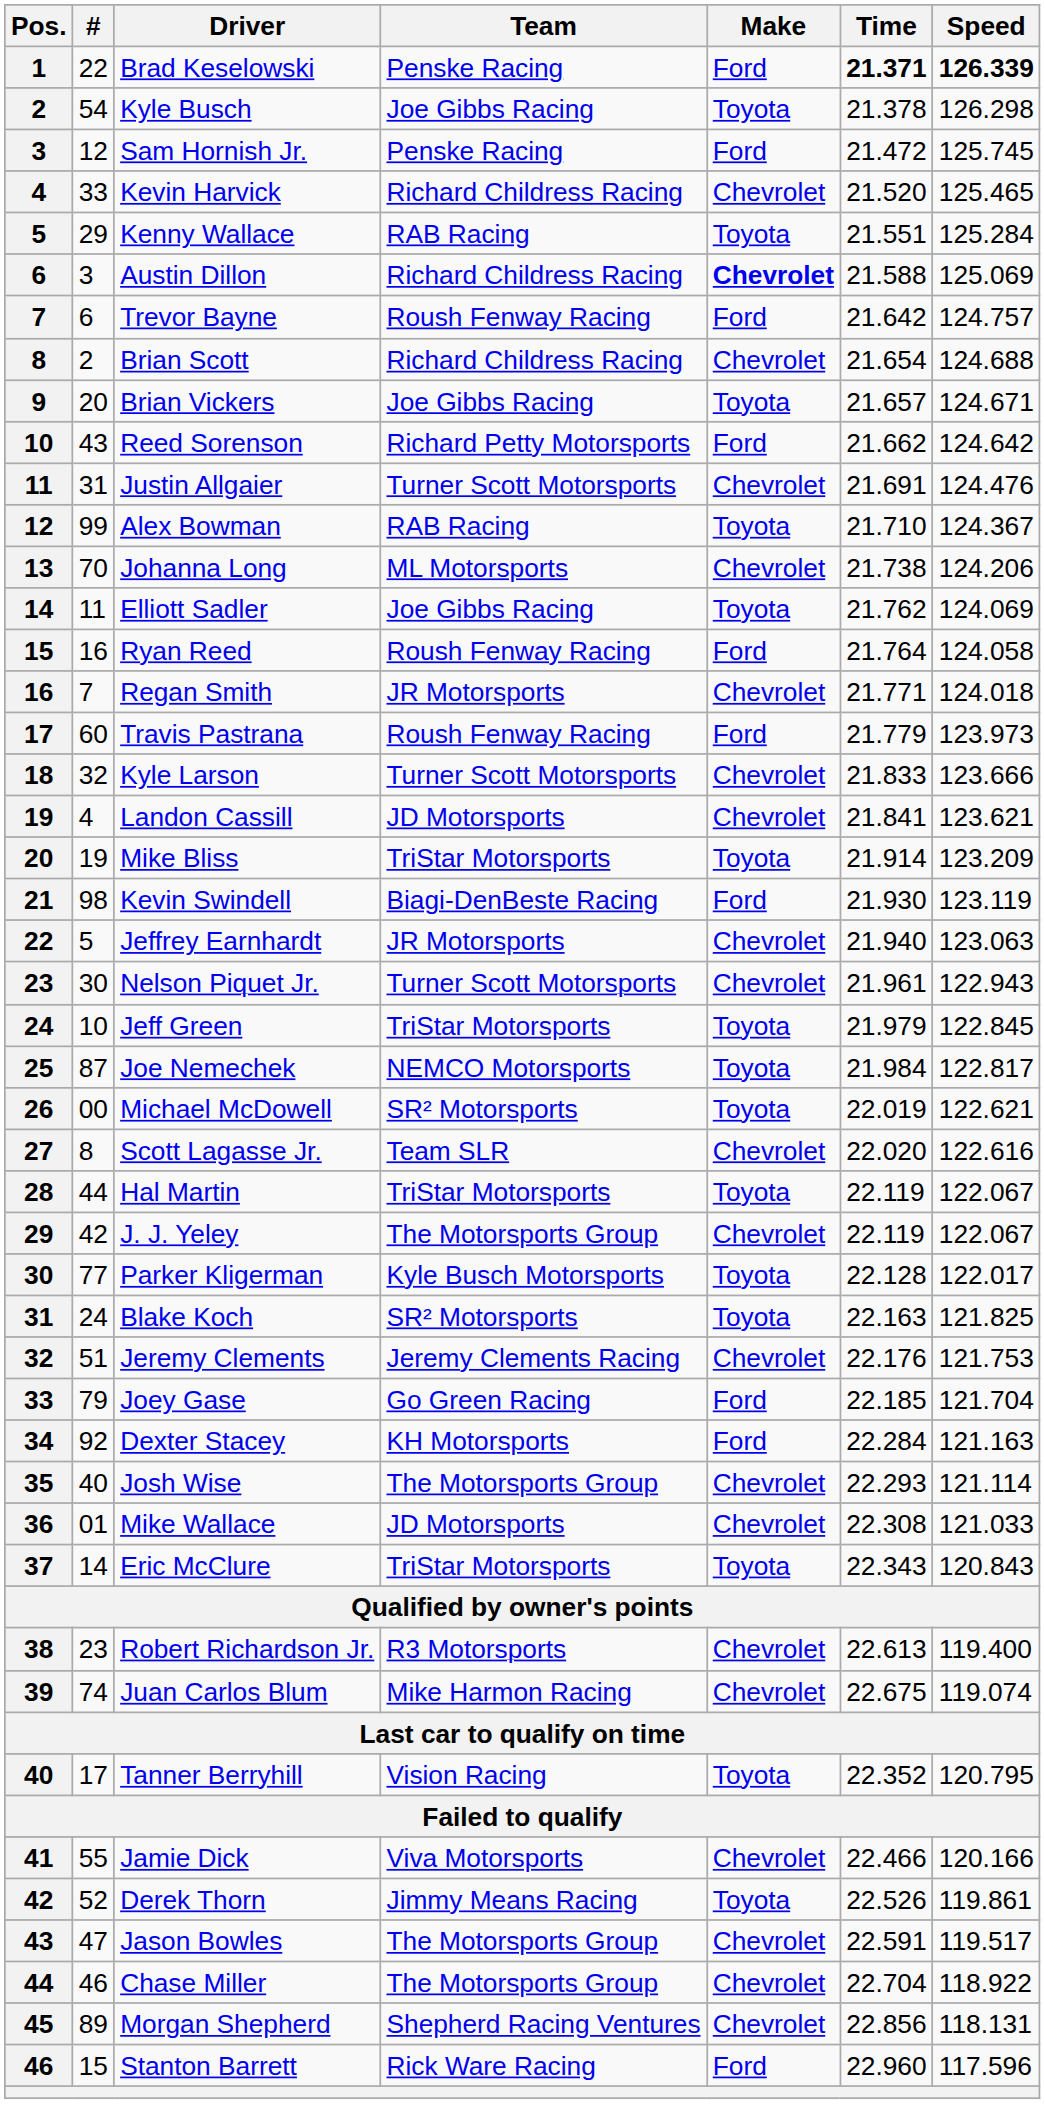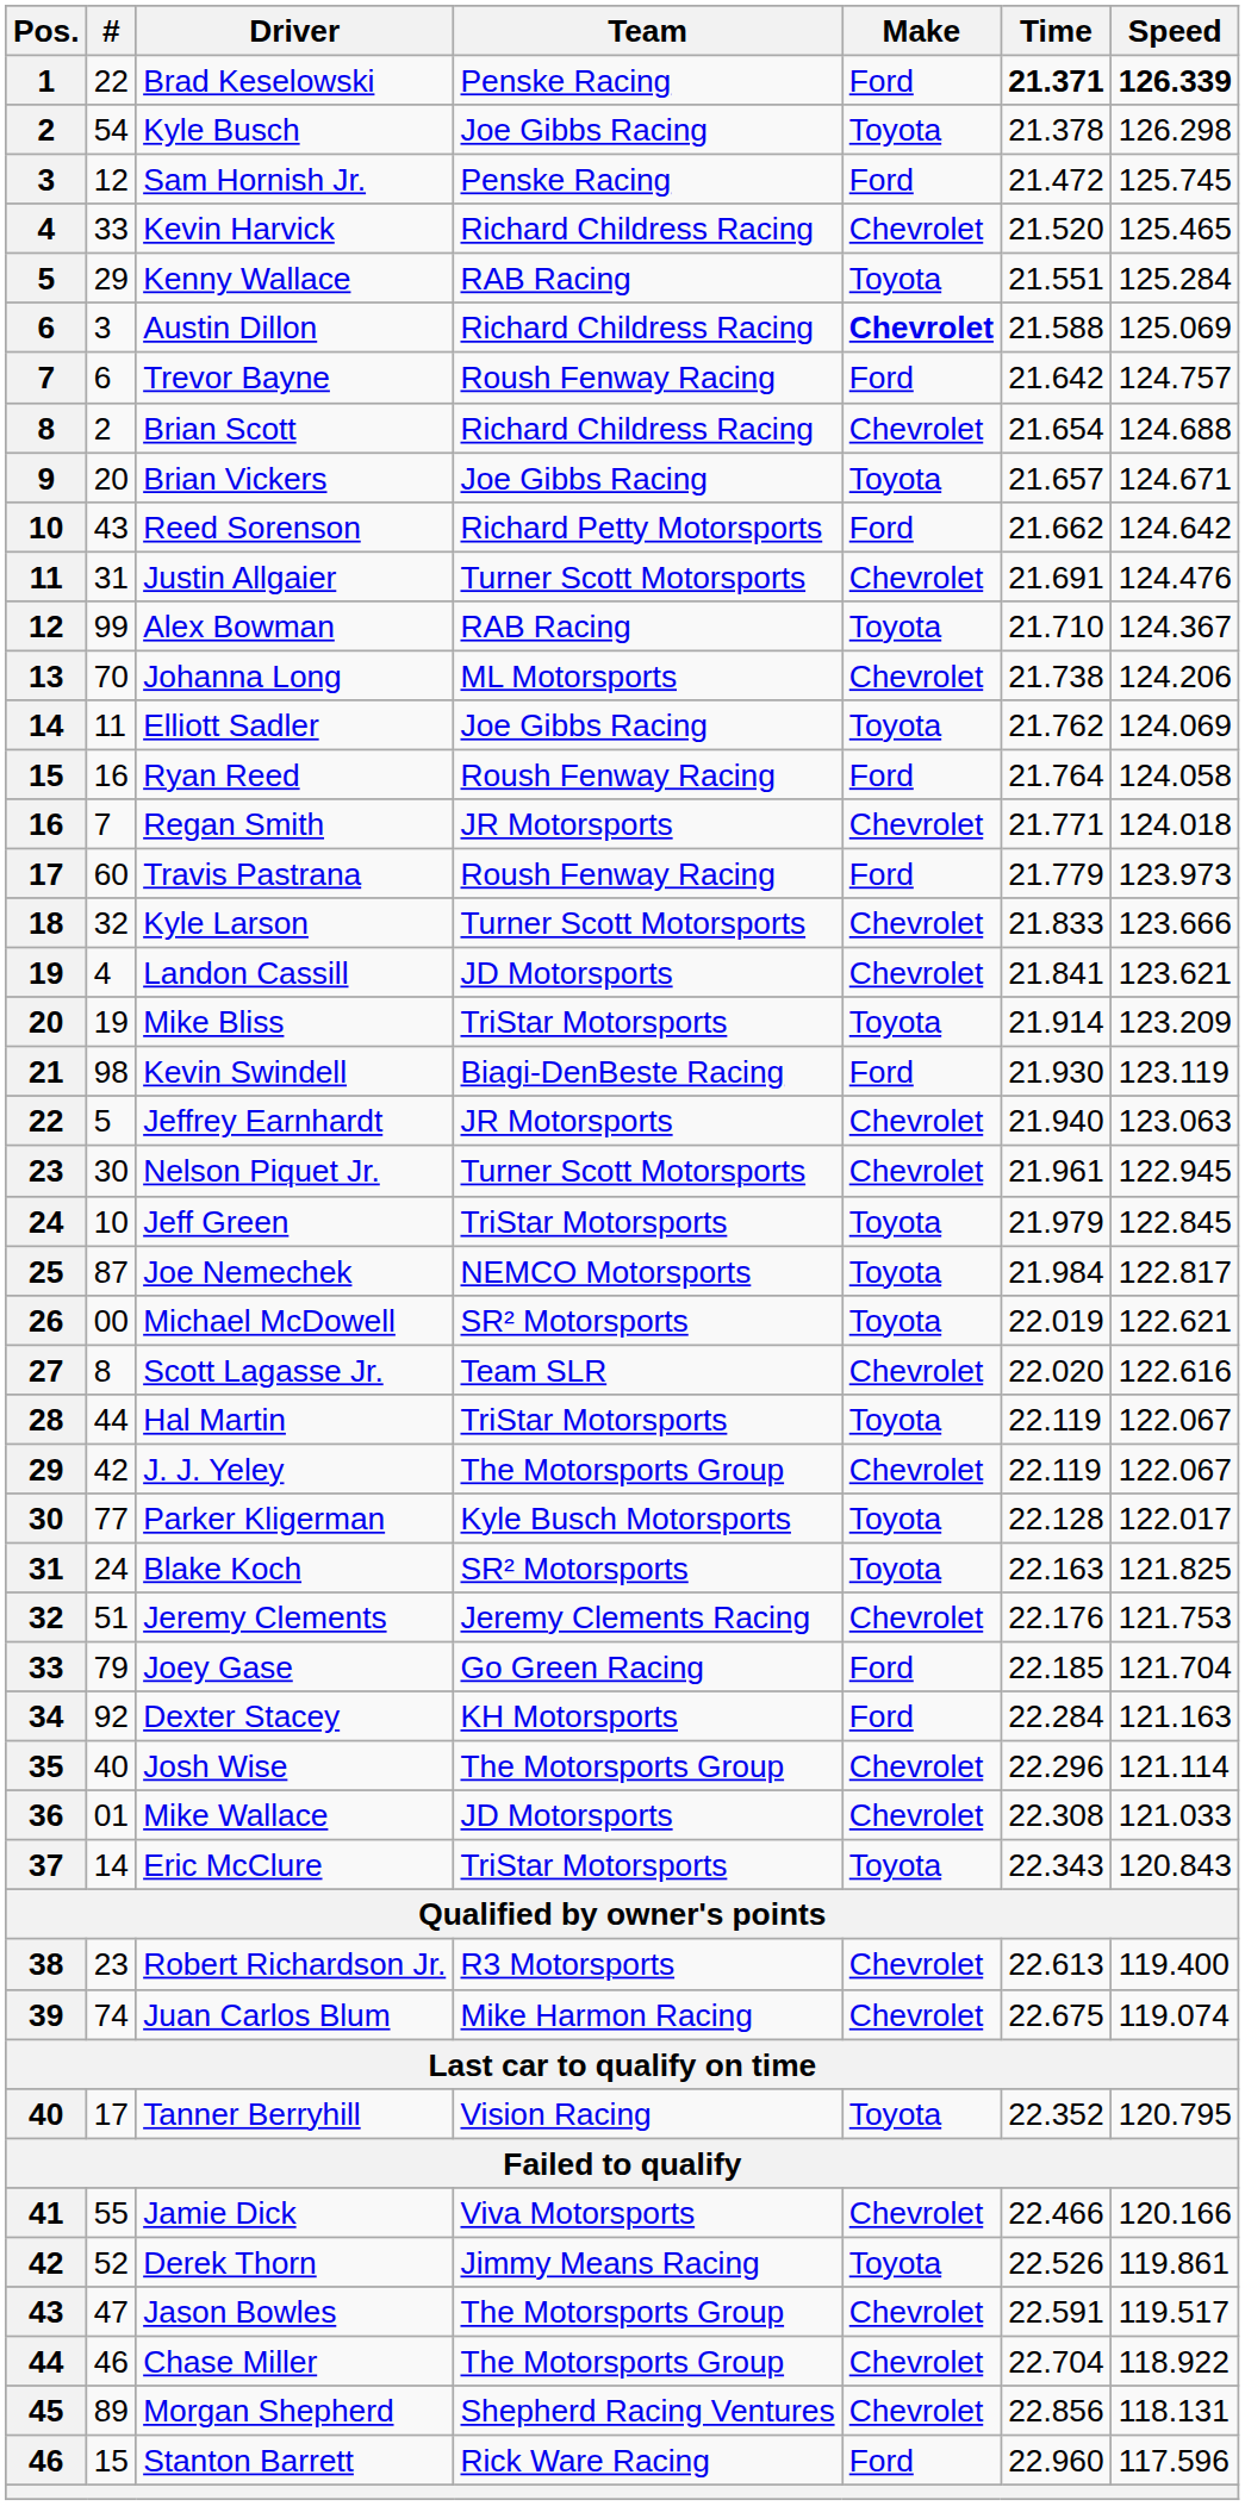Nelson Piquet Jr. | Speed: 122.943 -> 122.945
Josh Wise | Time: 22.293 -> 22.296
